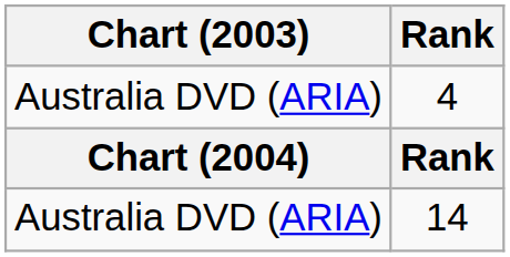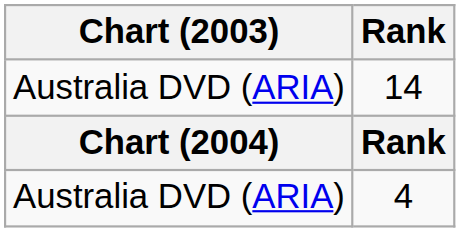rows swapped: 14 <-> 4
